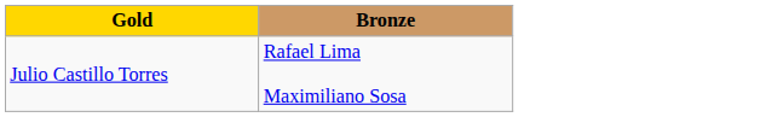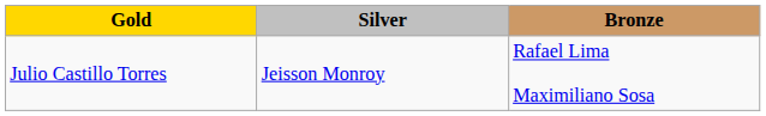+ column: Silver | Jeisson Monroy
